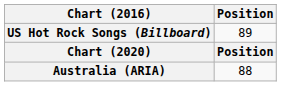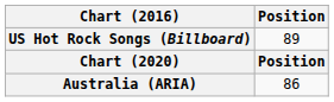Australia (ARIA) | Position: 88 -> 86
